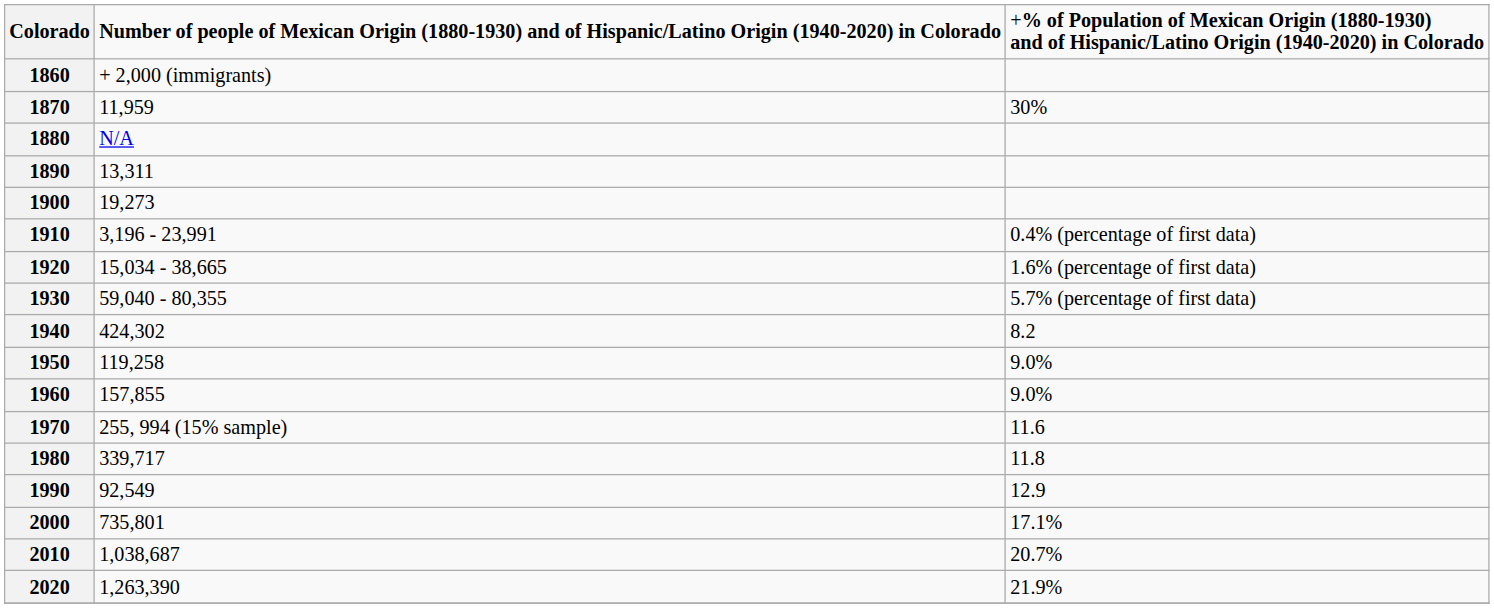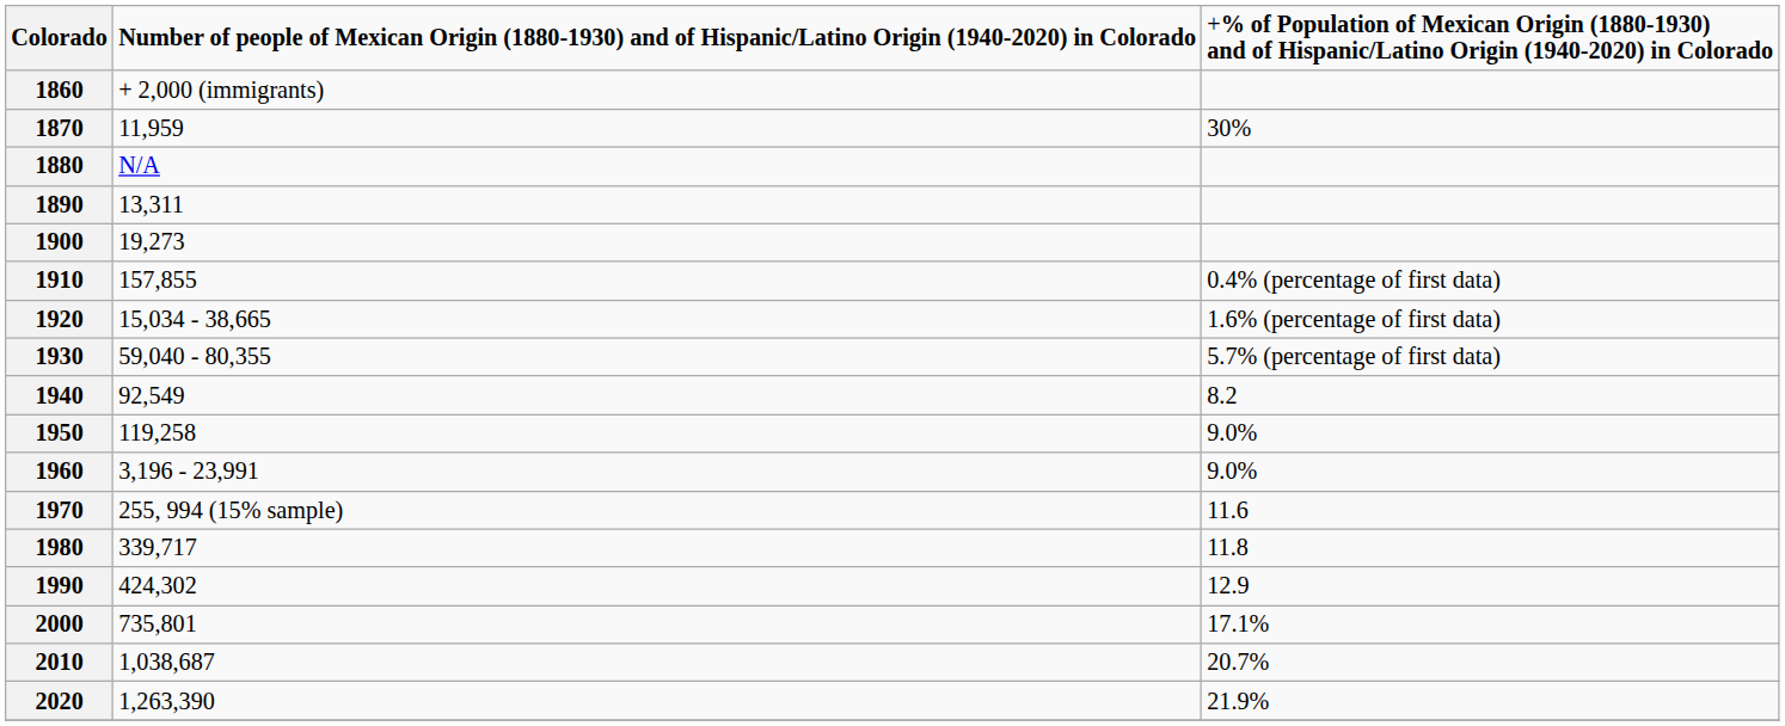1910 | column 2: 3,196 - 23,991 -> 157,855
1940 | column 2: 424,302 -> 92,549
1960 | column 2: 157,855 -> 3,196 - 23,991
1990 | column 2: 92,549 -> 424,302
